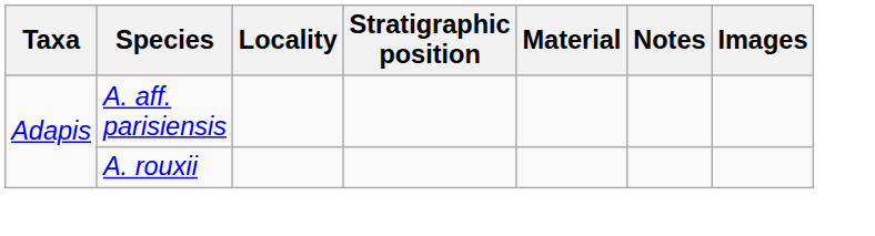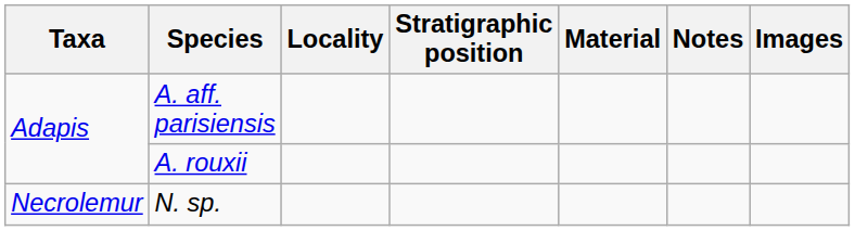+ row: Necrolemur | N. sp.
